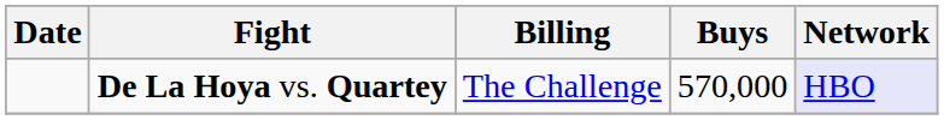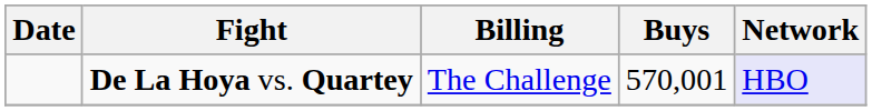De La Hoya vs. Quartey | Buys: 570,000 -> 570,001
